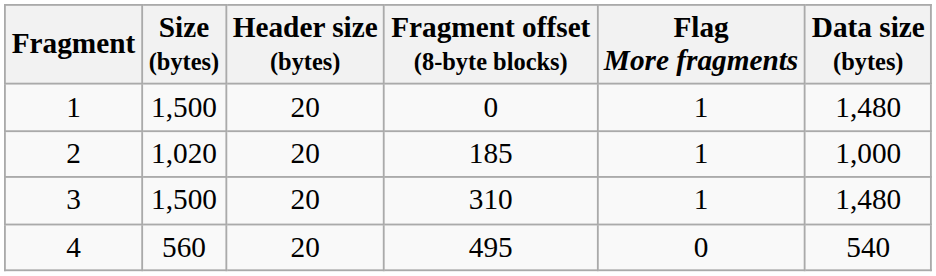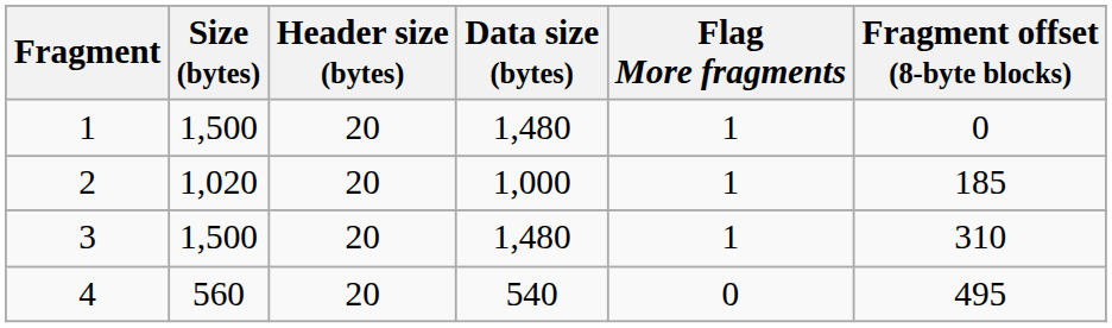columns swapped: Data size (bytes) <-> Fragment offset (8-byte blocks)
